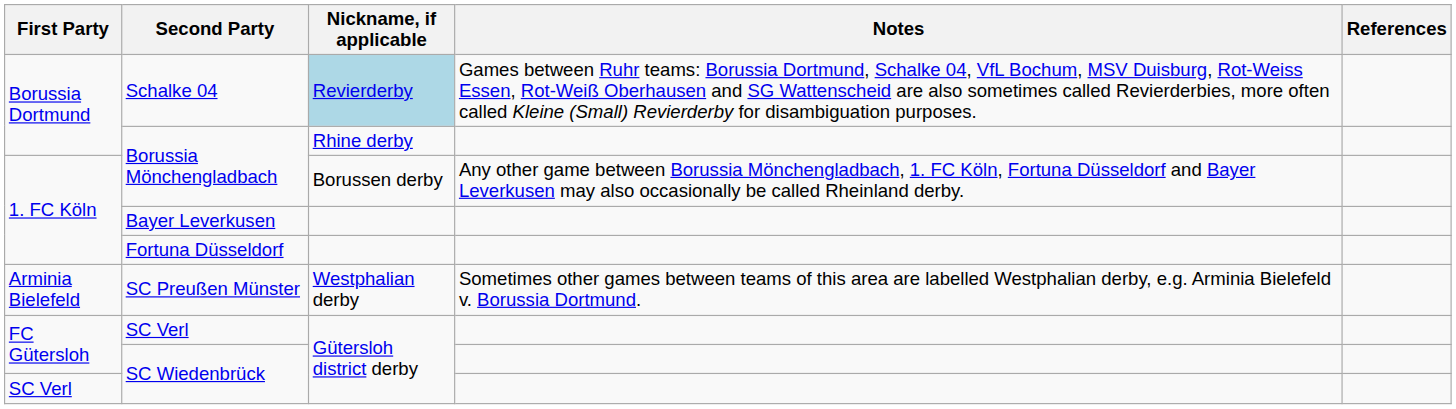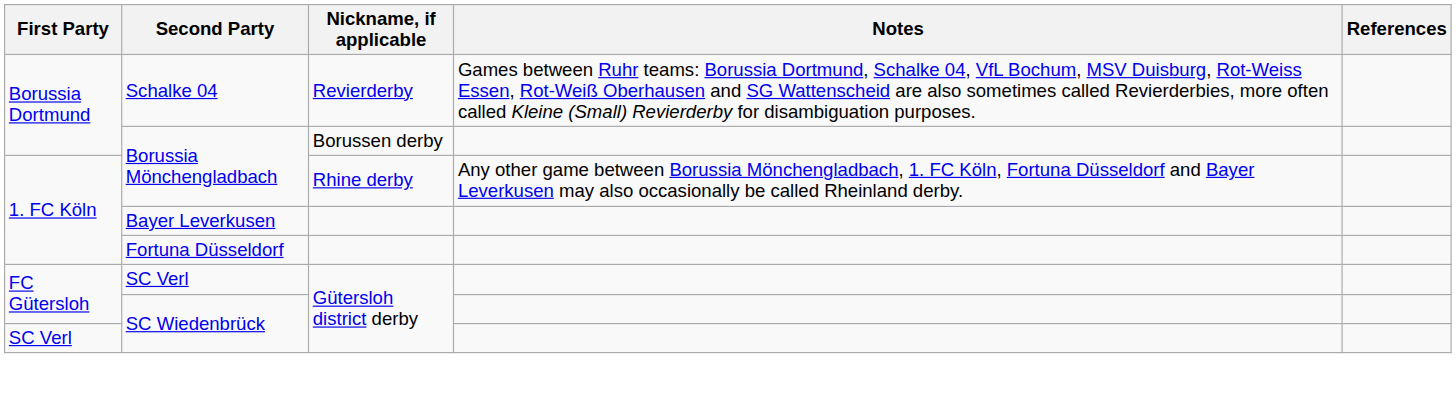Schalke 04 | Nickname, if applicable: lightblue background -> no background
Borussia Dortmund / Borussia Mönchengladbach | Nickname, if applicable: Rhine derby -> Borussen derby
1. FC Köln / Borussia Mönchengladbach | Nickname, if applicable: Borussen derby -> Rhine derby
- row: Arminia Bielefeld | SC Preußen Münster | Westphalian derby | Sometimes other games between teams of this area are labelled Westphalian derby, e.g. Arminia Bielefeld v. Borussia Dortmund.
